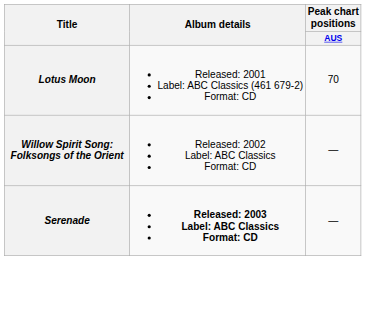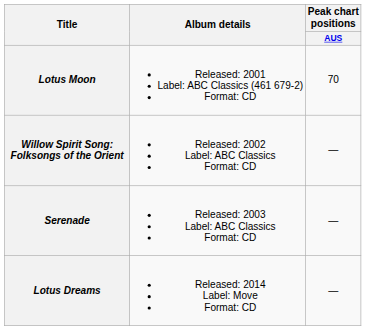Serenade | Album details: bold -> normal
+ row: Lotus Dreams | Released: 2014 Label: Move Format: CD | —
